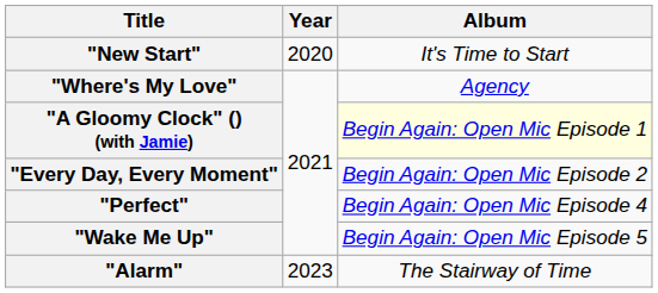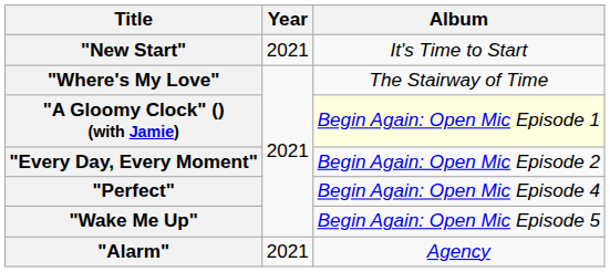"New Start" | Year: 2020 -> 2021
"Where's My Love" | Album: Agency -> The Stairway of Time
"Alarm" | Year: 2023 -> 2021
"Alarm" | Album: The Stairway of Time -> Agency
